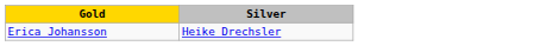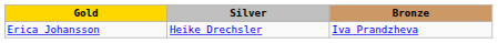+ column: Bronze | Iva Prandzheva
